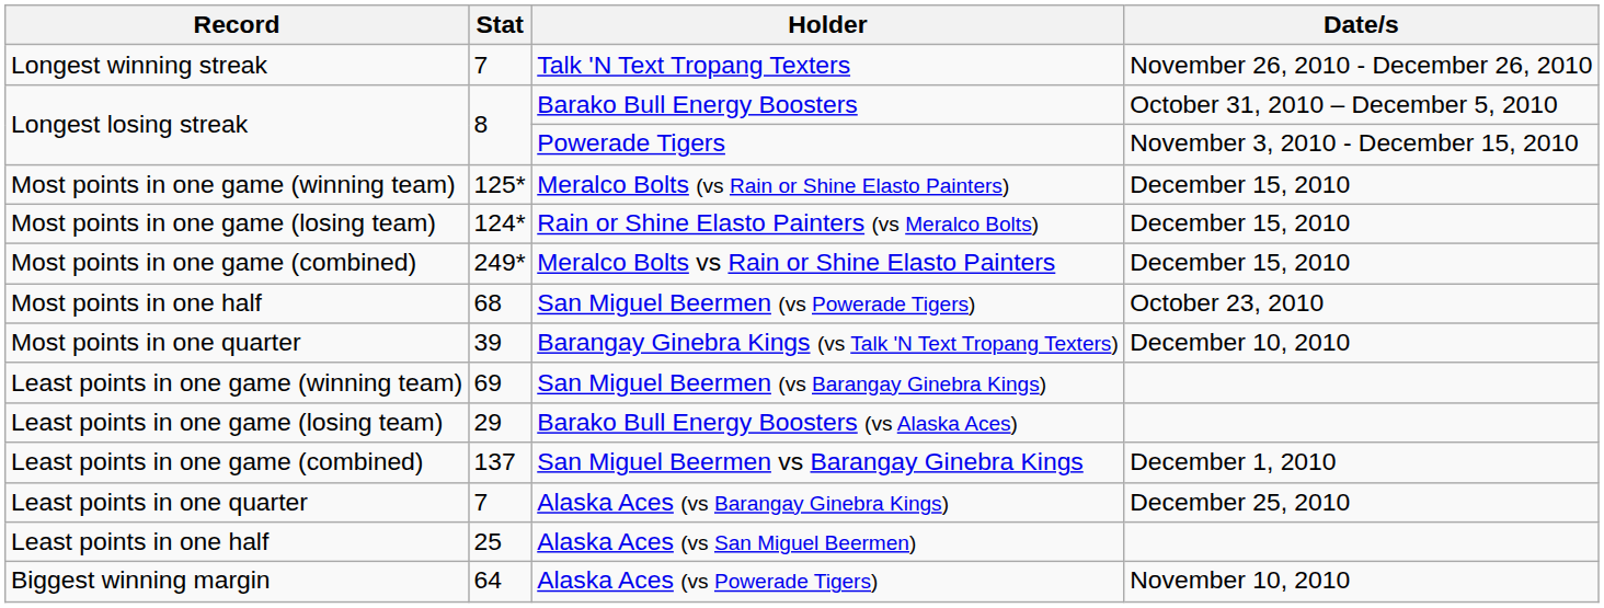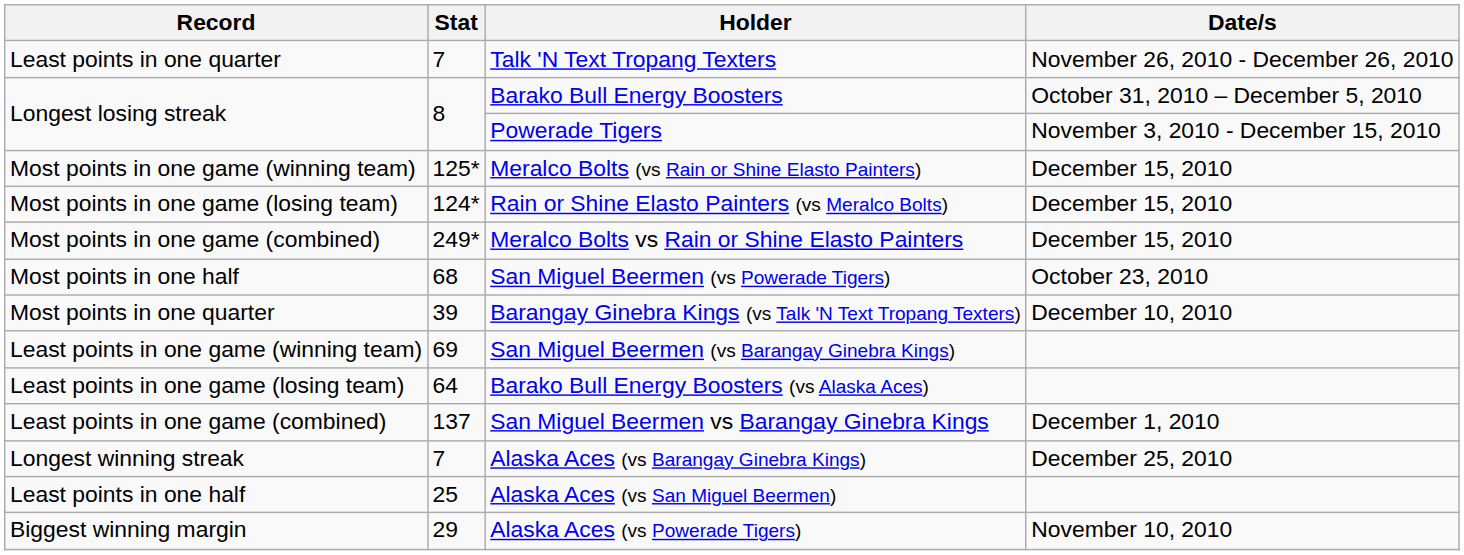Talk 'N Text Tropang Texters | Record: Longest winning streak -> Least points in one quarter
Barako Bull Energy Boosters (vs Alaska Aces) | Stat: 29 -> 64
Alaska Aces (vs Barangay Ginebra Kings) | Record: Least points in one quarter -> Longest winning streak
Alaska Aces (vs Powerade Tigers) | Stat: 64 -> 29
